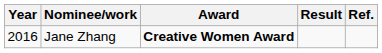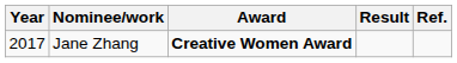Jane Zhang | Year: 2016 -> 2017
